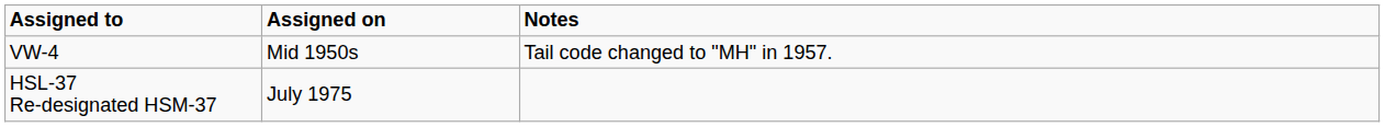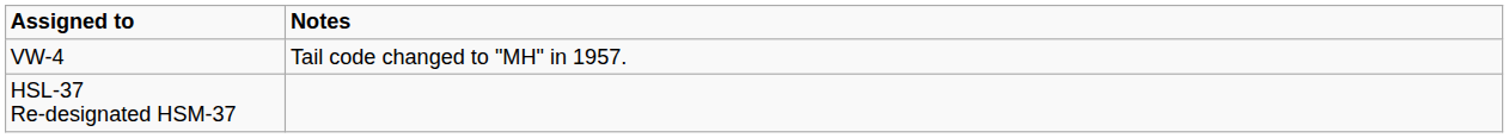- column: Assigned on | Mid 1950s | July 1975
